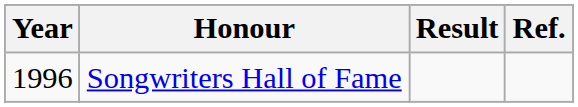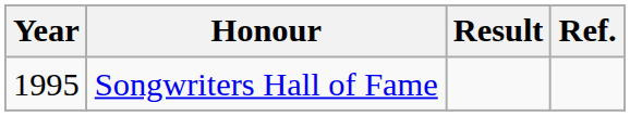Songwriters Hall of Fame | Year: 1996 -> 1995
